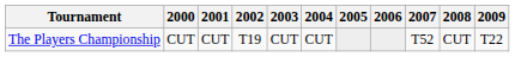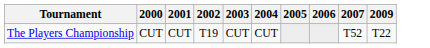- column: 2008 | CUT
